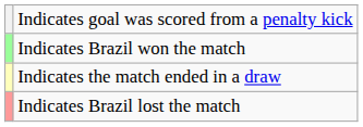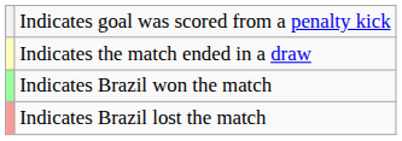rows swapped: Indicates Brazil won the match <-> Indicates the match ended in a draw
